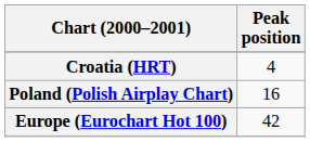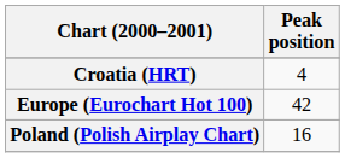rows swapped: Europe (Eurochart Hot 100) <-> Poland (Polish Airplay Chart)
